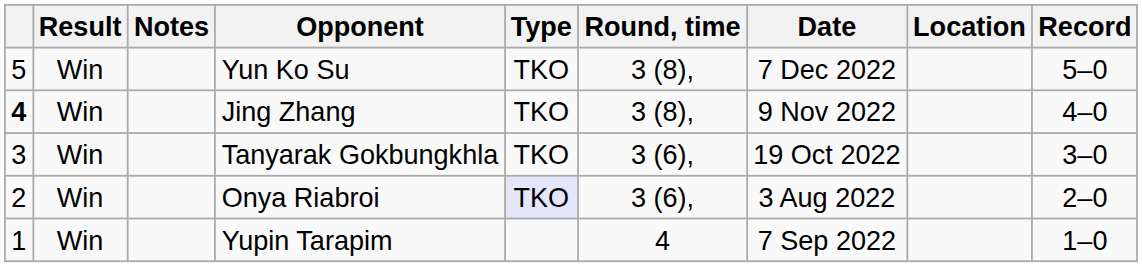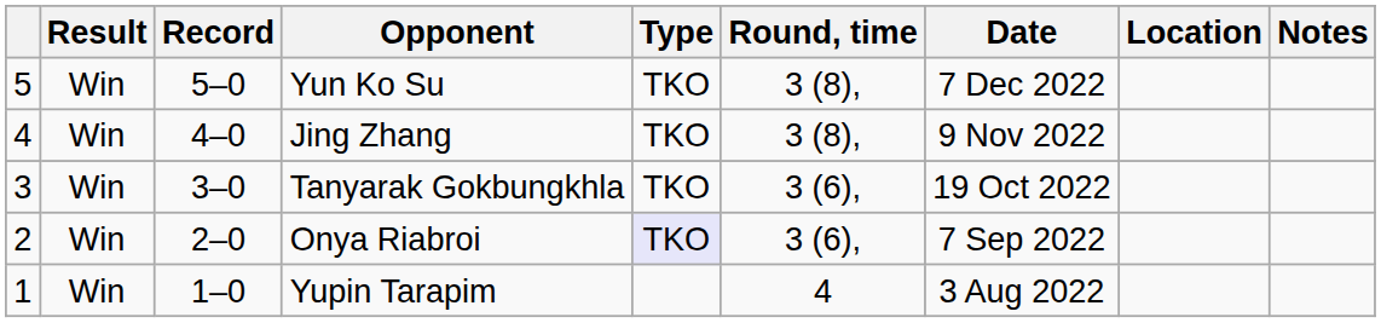columns swapped: Record <-> Notes
Jing Zhang | column 1: bold -> normal
Onya Riabroi | Date: 3 Aug 2022 -> 7 Sep 2022
Yupin Tarapim | Date: 7 Sep 2022 -> 3 Aug 2022
